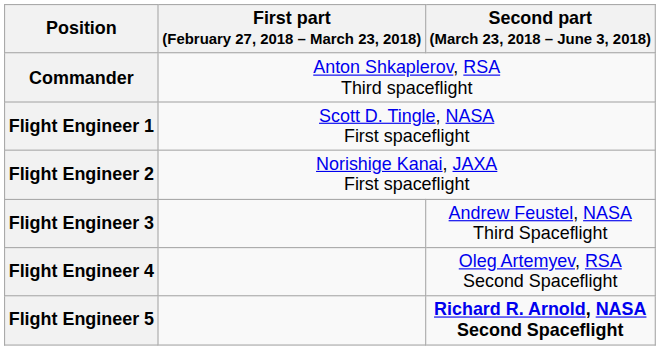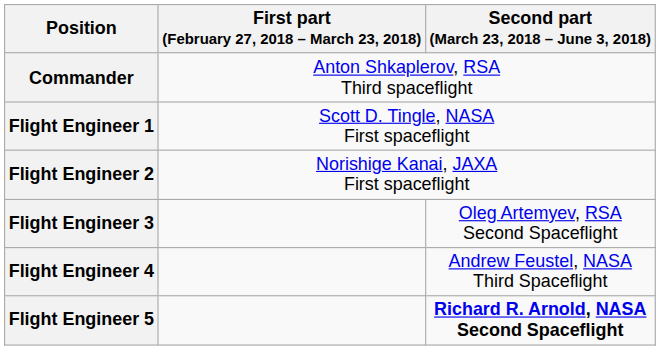Flight Engineer 3 | Second part (March 23, 2018 – June 3, 2018): Andrew Feustel, NASA Third Spaceflight -> Oleg Artemyev, RSA Second Spaceflight
Flight Engineer 4 | Second part (March 23, 2018 – June 3, 2018): Oleg Artemyev, RSA Second Spaceflight -> Andrew Feustel, NASA Third Spaceflight
